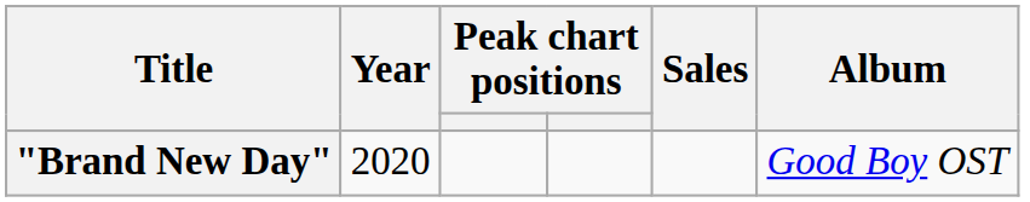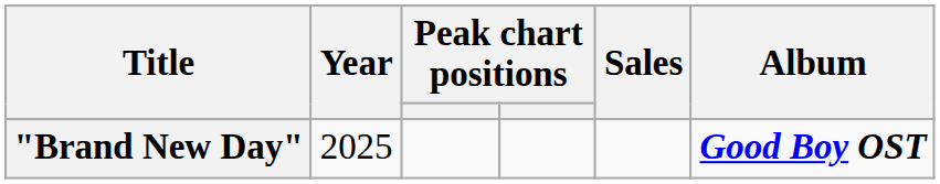"Brand New Day" | Year: 2020 -> 2025
"Brand New Day" | Album: normal -> bold
